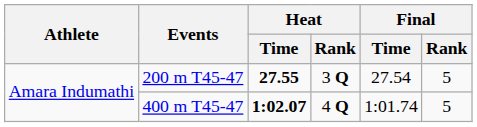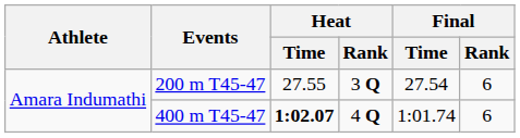200 m T45-47 | Heat / Time: bold -> normal
200 m T45-47 | Final / Rank: 5 -> 6
400 m T45-47 | Final / Rank: 5 -> 6
